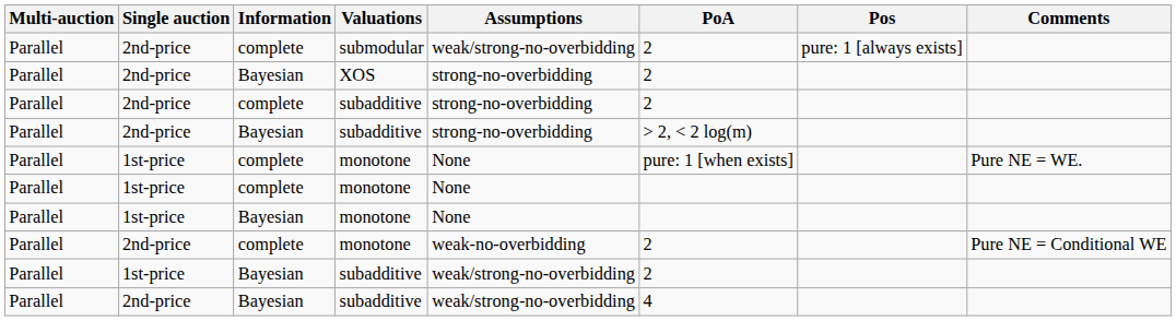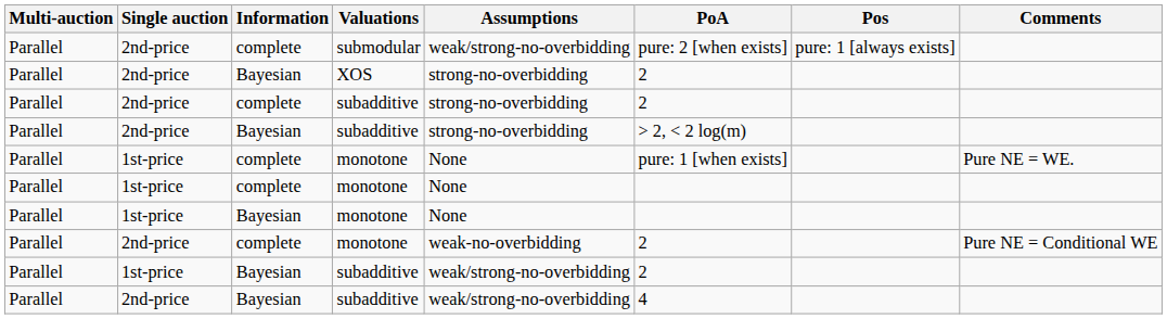submodular | PoA: 2 -> pure: 2 [when exists]
